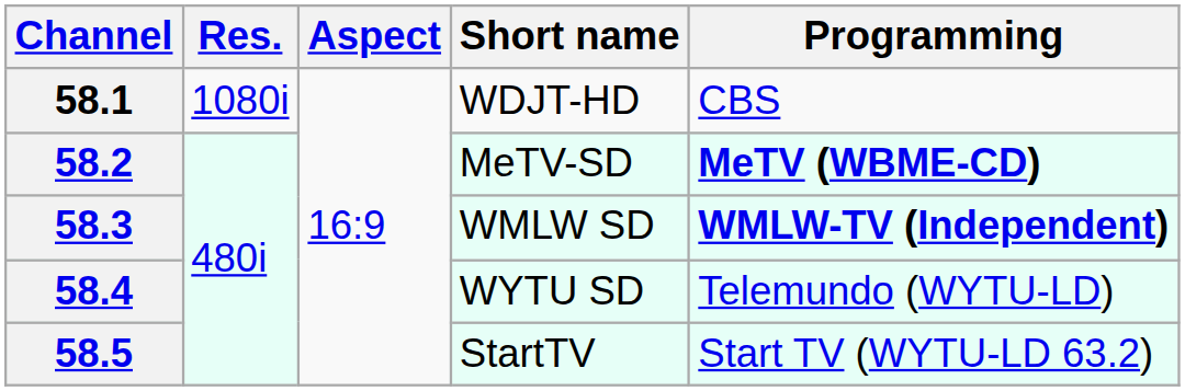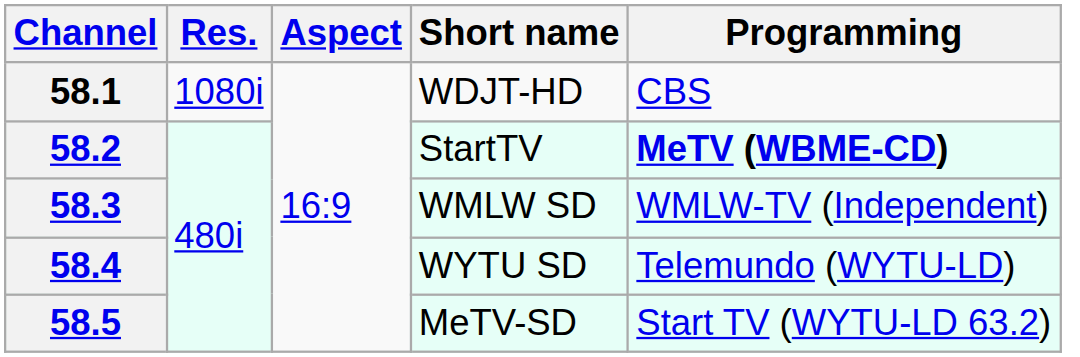58.2 | Short name: MeTV-SD -> StartTV
58.3 | Programming: bold -> normal
58.5 | Short name: StartTV -> MeTV-SD
